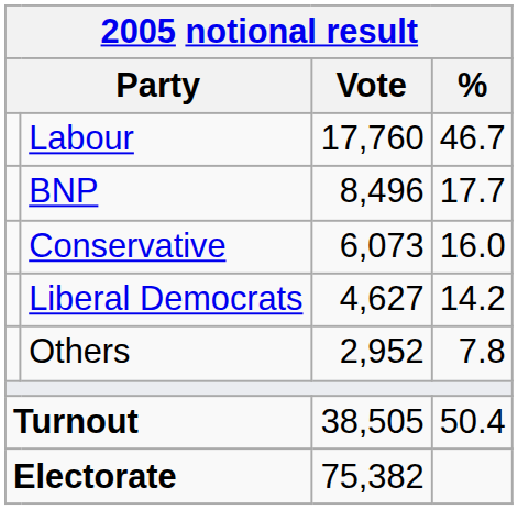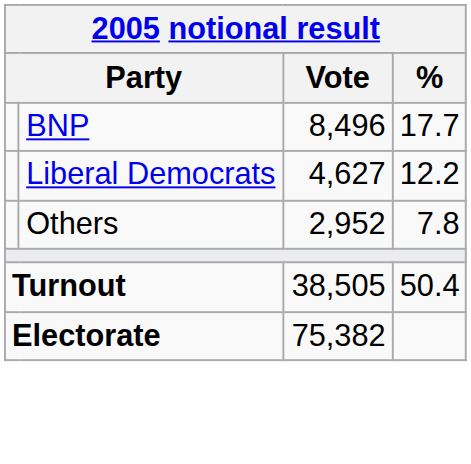- row: Labour | 17,760 | 46.7
- row: Conservative | 6,073 | 16.0
Liberal Democrats | %: 14.2 -> 12.2
